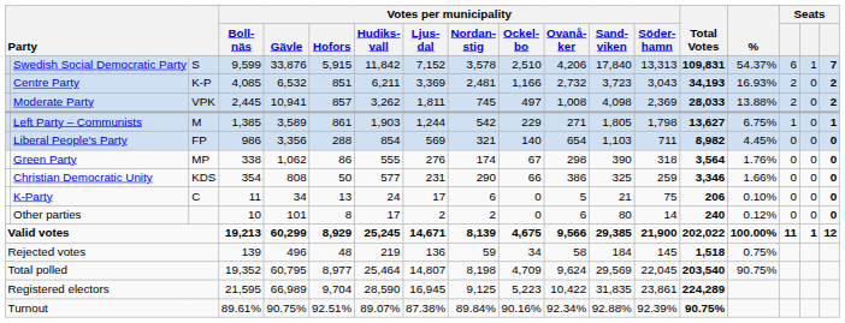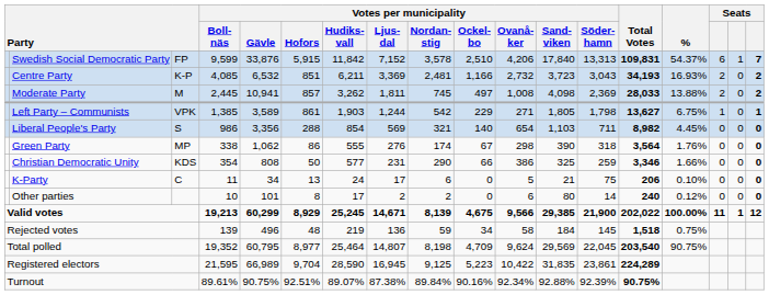Swedish Social Democratic Party | column 3: S -> FP
Moderate Party | column 3: VPK -> M
Left Party – Communists | column 3: M -> VPK
Liberal People's Party | column 3: FP -> S
